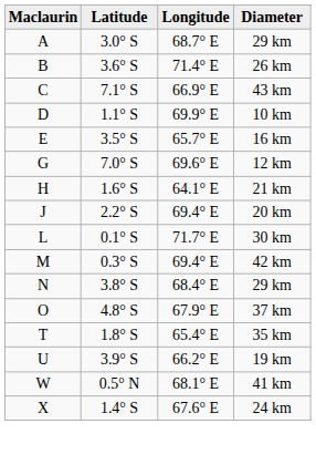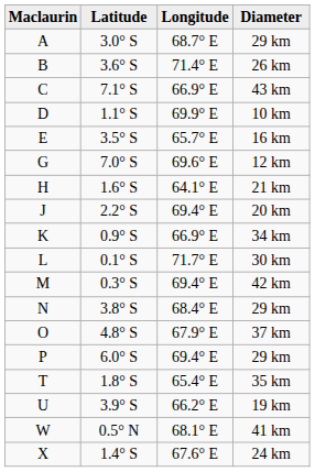+ row: K | 0.9° S | 66.9° E | 34 km
+ row: P | 6.0° S | 69.4° E | 29 km
